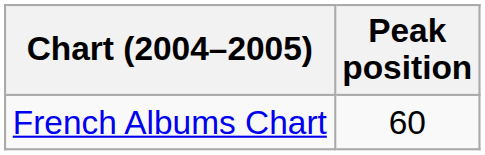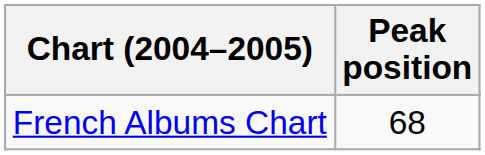French Albums Chart | Peak position: 60 -> 68
